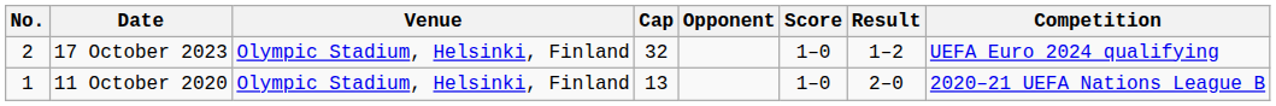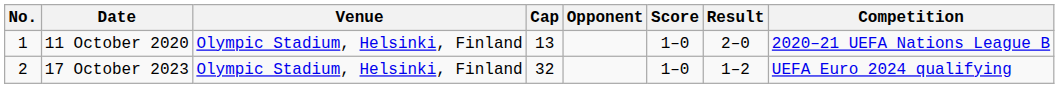rows swapped: 11 October 2020 <-> 17 October 2023
